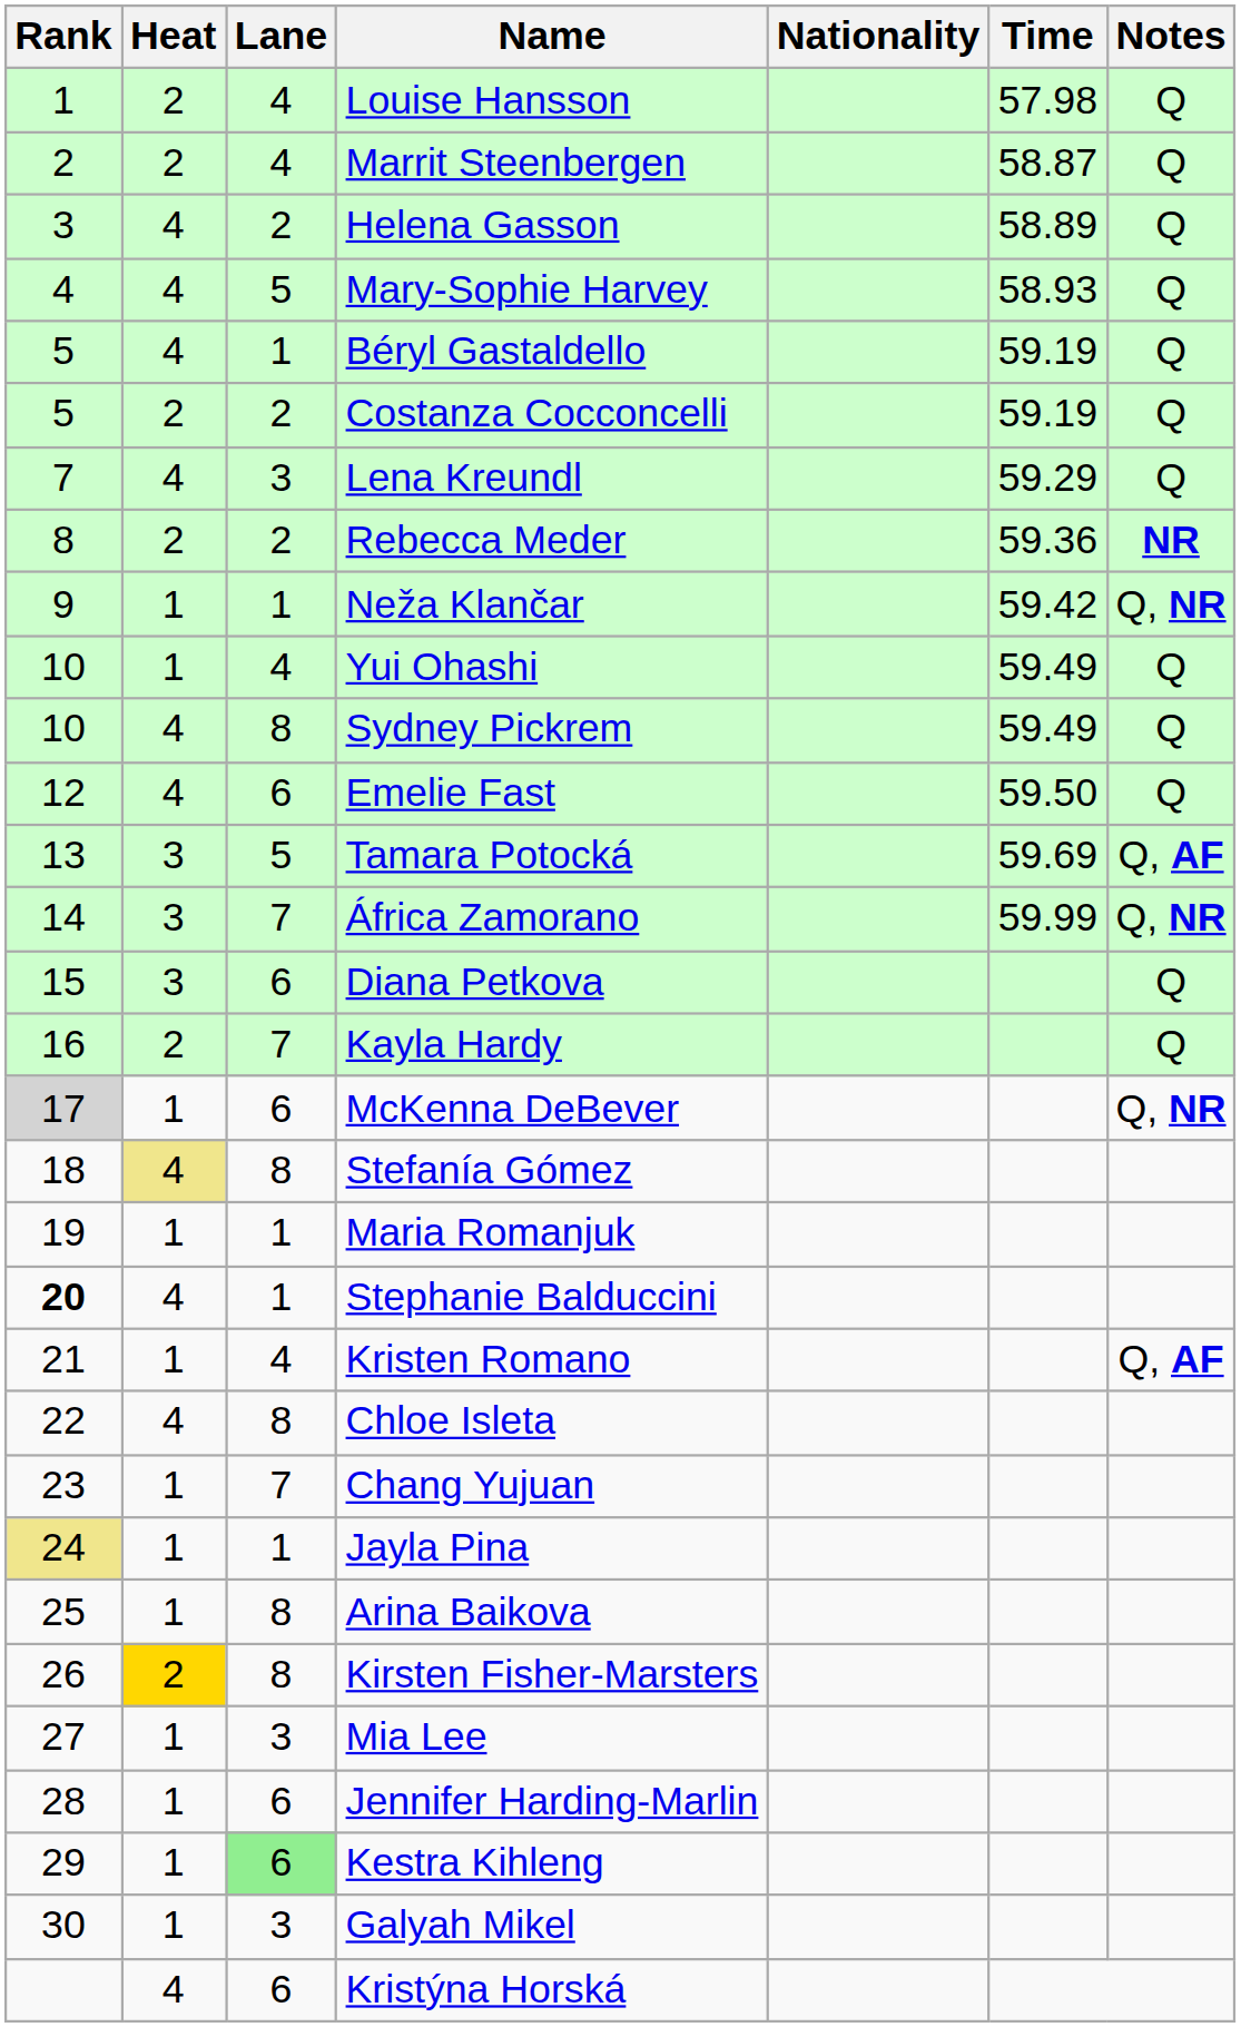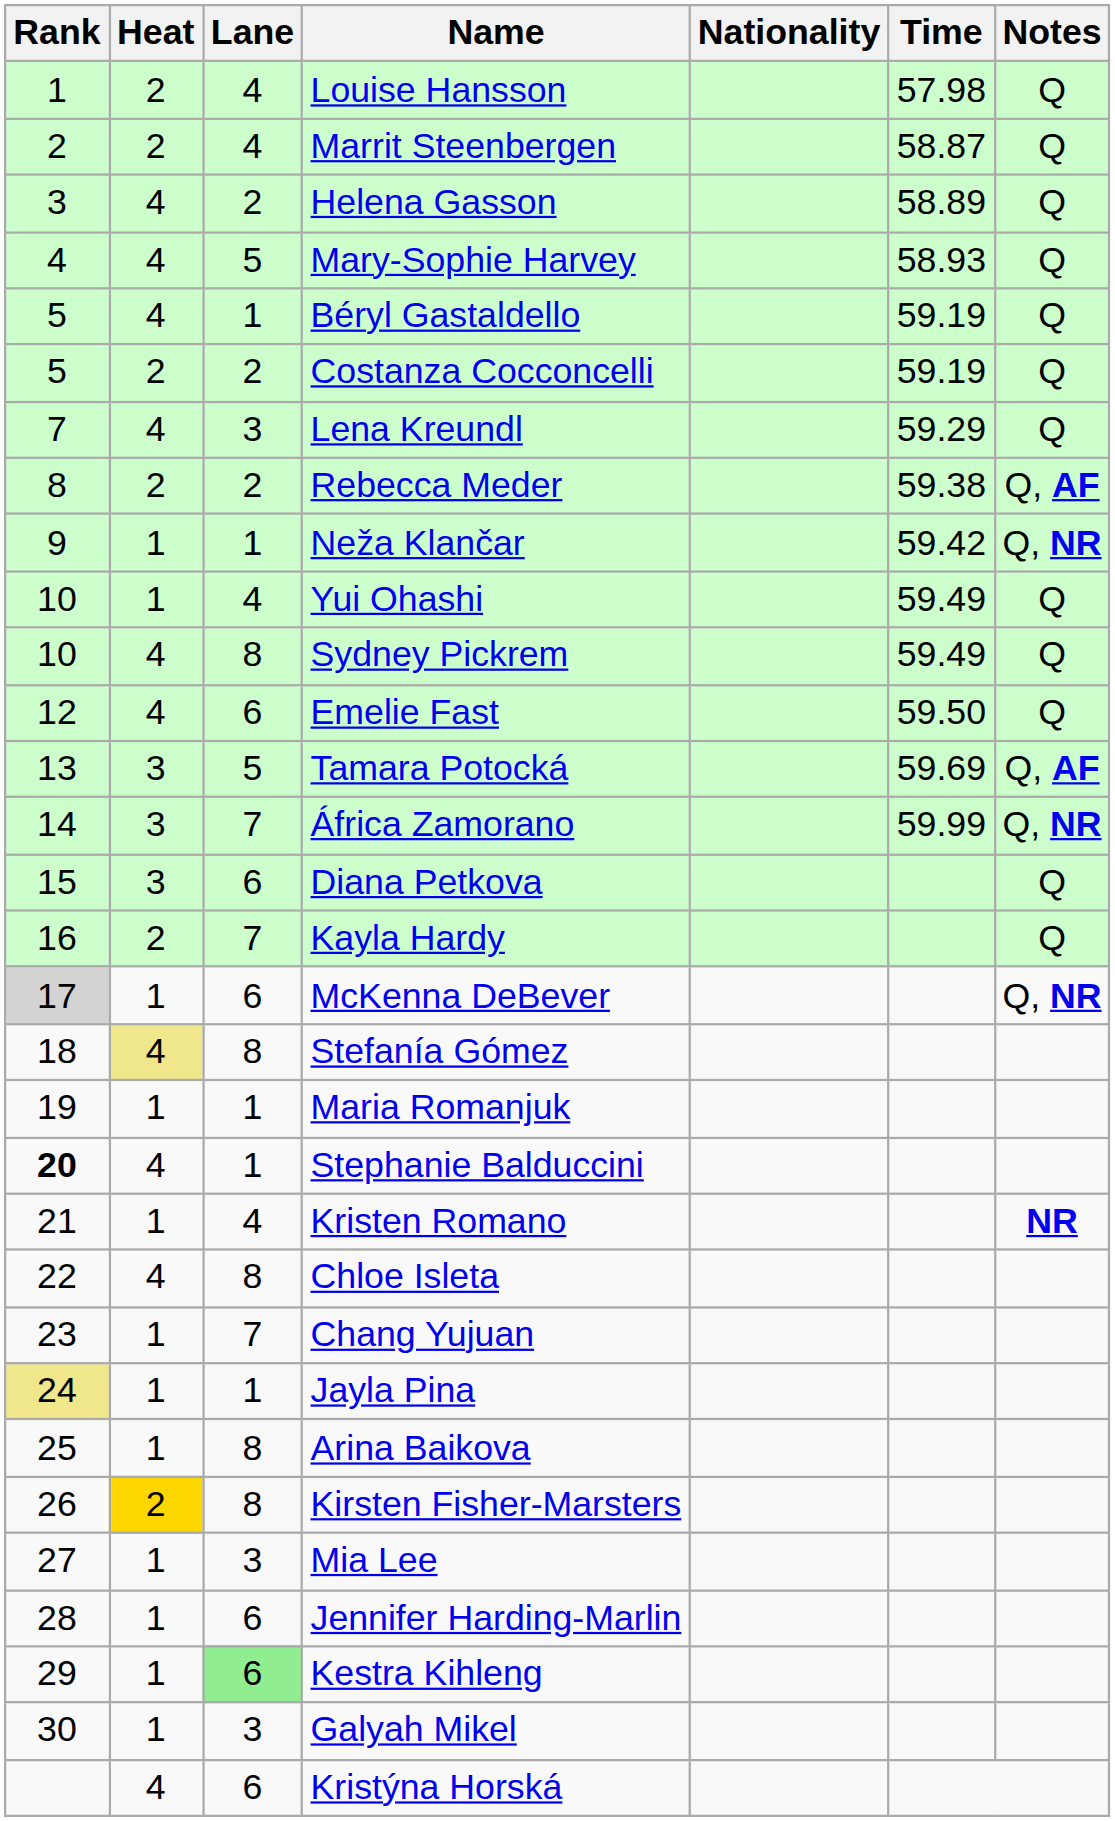Rebecca Meder | Time: 59.36 -> 59.38
Rebecca Meder | Notes: NR -> Q, AF
Kristen Romano | Notes: Q, AF -> NR
